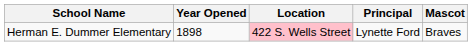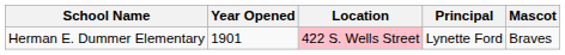Herman E. Dummer Elementary | Year Opened: 1898 -> 1901
